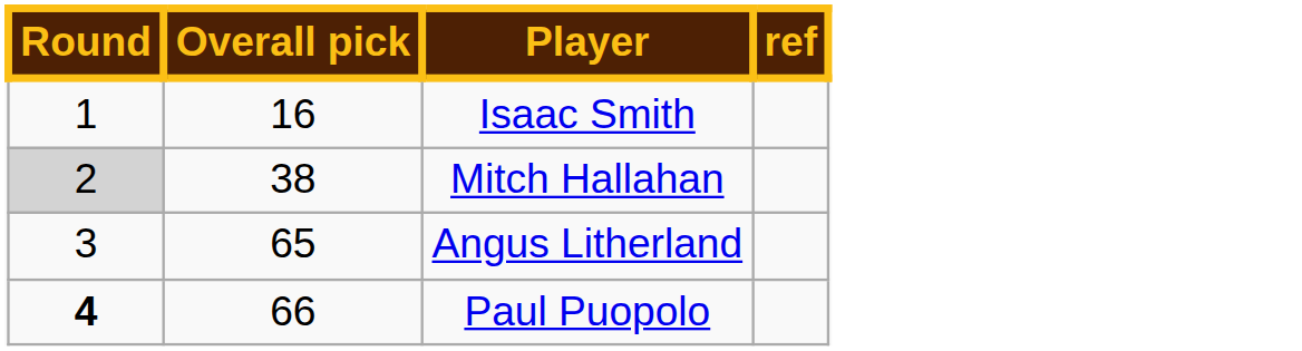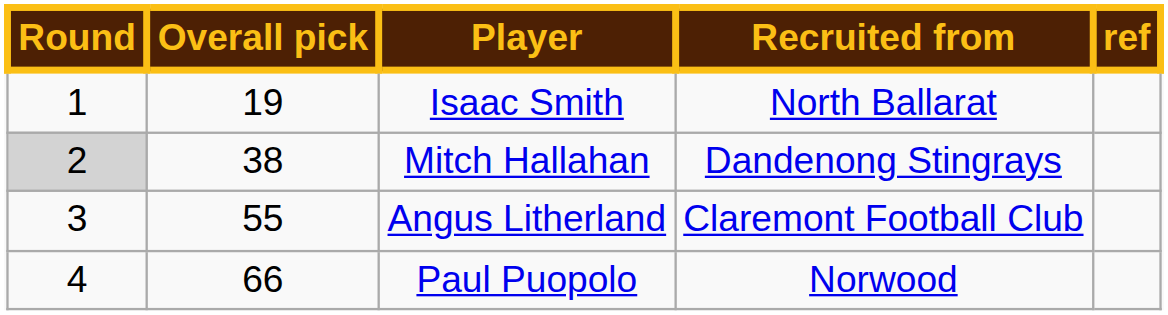+ column: Recruited from | North Ballarat | Dandenong Stingrays | Claremont Football Club | Norwood
Isaac Smith | Overall pick: 16 -> 19
Angus Litherland | Overall pick: 65 -> 55
Paul Puopolo | Round: bold -> normal
